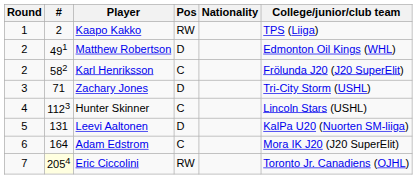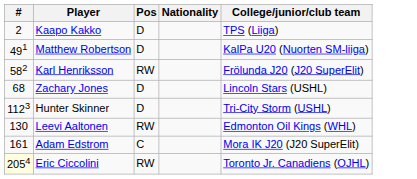- column: Round | 1 | 2 | 2 | 3 | 4 | 5 | 6 | 7
Kaapo Kakko | Pos: RW -> D
Matthew Robertson | College/junior/club team: Edmonton Oil Kings (WHL) -> KalPa U20 (Nuorten SM-liiga)
Karl Henriksson | Pos: C -> RW
Zachary Jones | #: 71 -> 68
Zachary Jones | College/junior/club team: Tri-City Storm (USHL) -> Lincoln Stars (USHL)
Hunter Skinner | Pos: C -> D
Hunter Skinner | College/junior/club team: Lincoln Stars (USHL) -> Tri-City Storm (USHL)
Leevi Aaltonen | #: 131 -> 130
Leevi Aaltonen | Pos: D -> RW
Leevi Aaltonen | College/junior/club team: KalPa U20 (Nuorten SM-liiga) -> Edmonton Oil Kings (WHL)
Adam Edstrom | #: 164 -> 161
